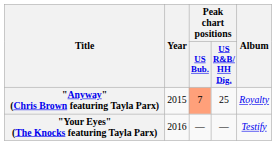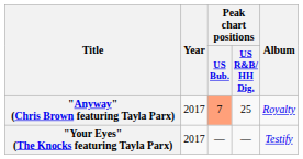"Anyway" (Chris Brown featuring Tayla Parx) | Year: 2015 -> 2017
"Your Eyes" (The Knocks featuring Tayla Parx) | Year: 2016 -> 2017
